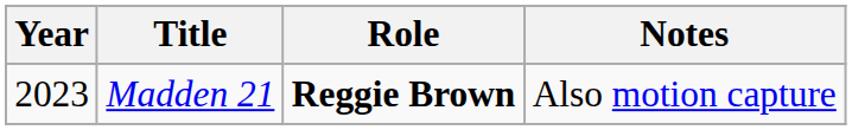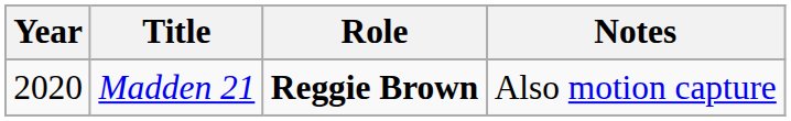Madden 21 | Year: 2023 -> 2020
